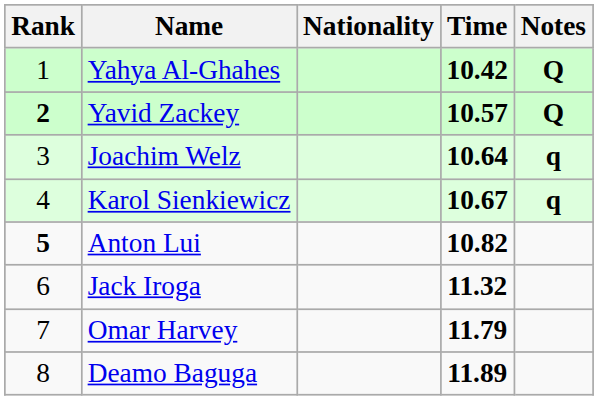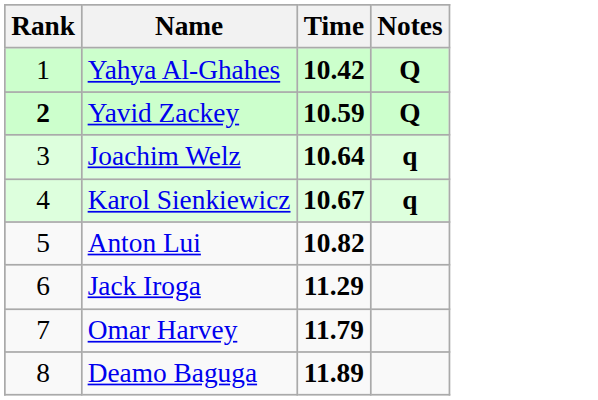- column: Nationality
Yavid Zackey | Time: 10.57 -> 10.59
Anton Lui | Rank: bold -> normal
Jack Iroga | Time: 11.32 -> 11.29
